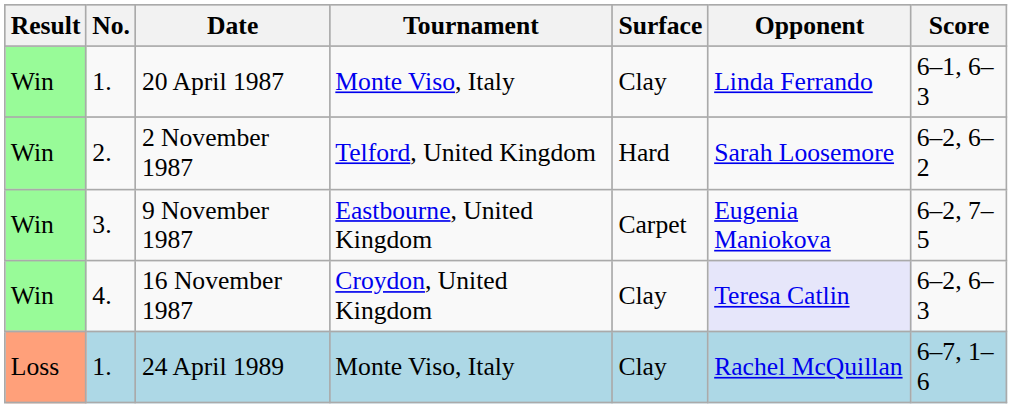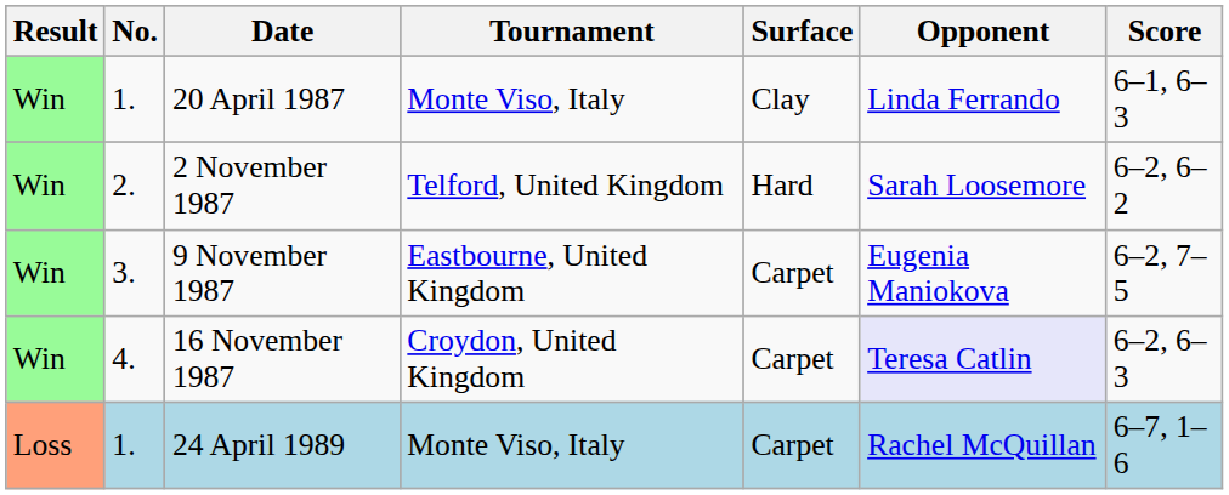16 November 1987 | Surface: Clay -> Carpet
24 April 1989 | Surface: Clay -> Carpet
